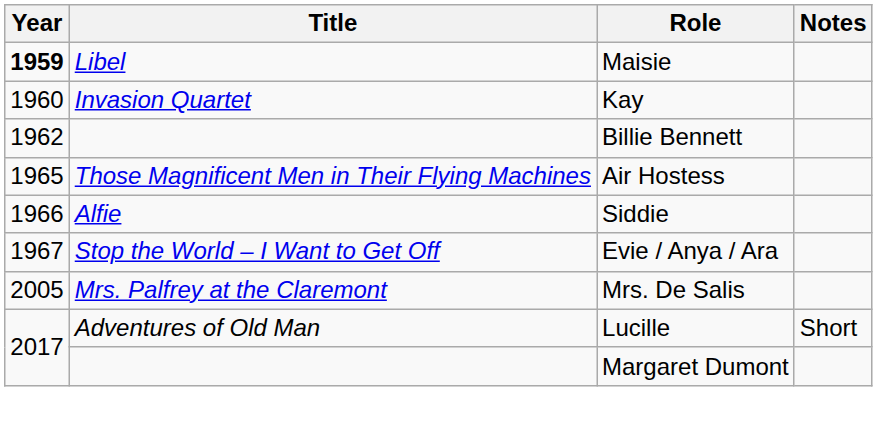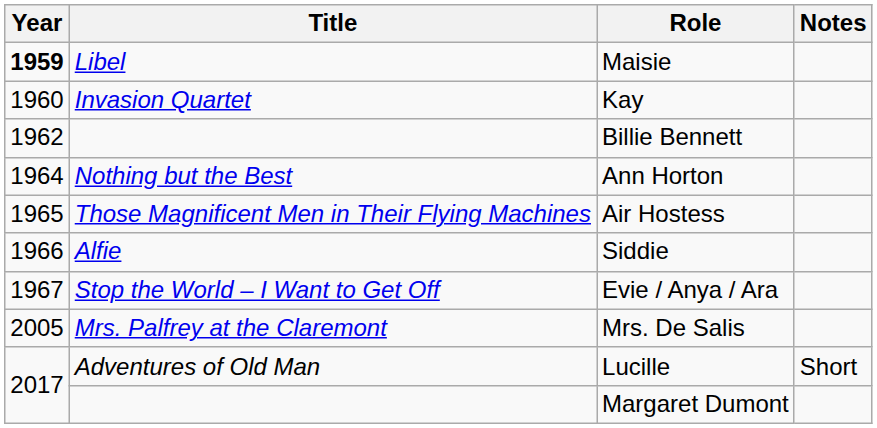+ row: 1964 | Nothing but the Best | Ann Horton
